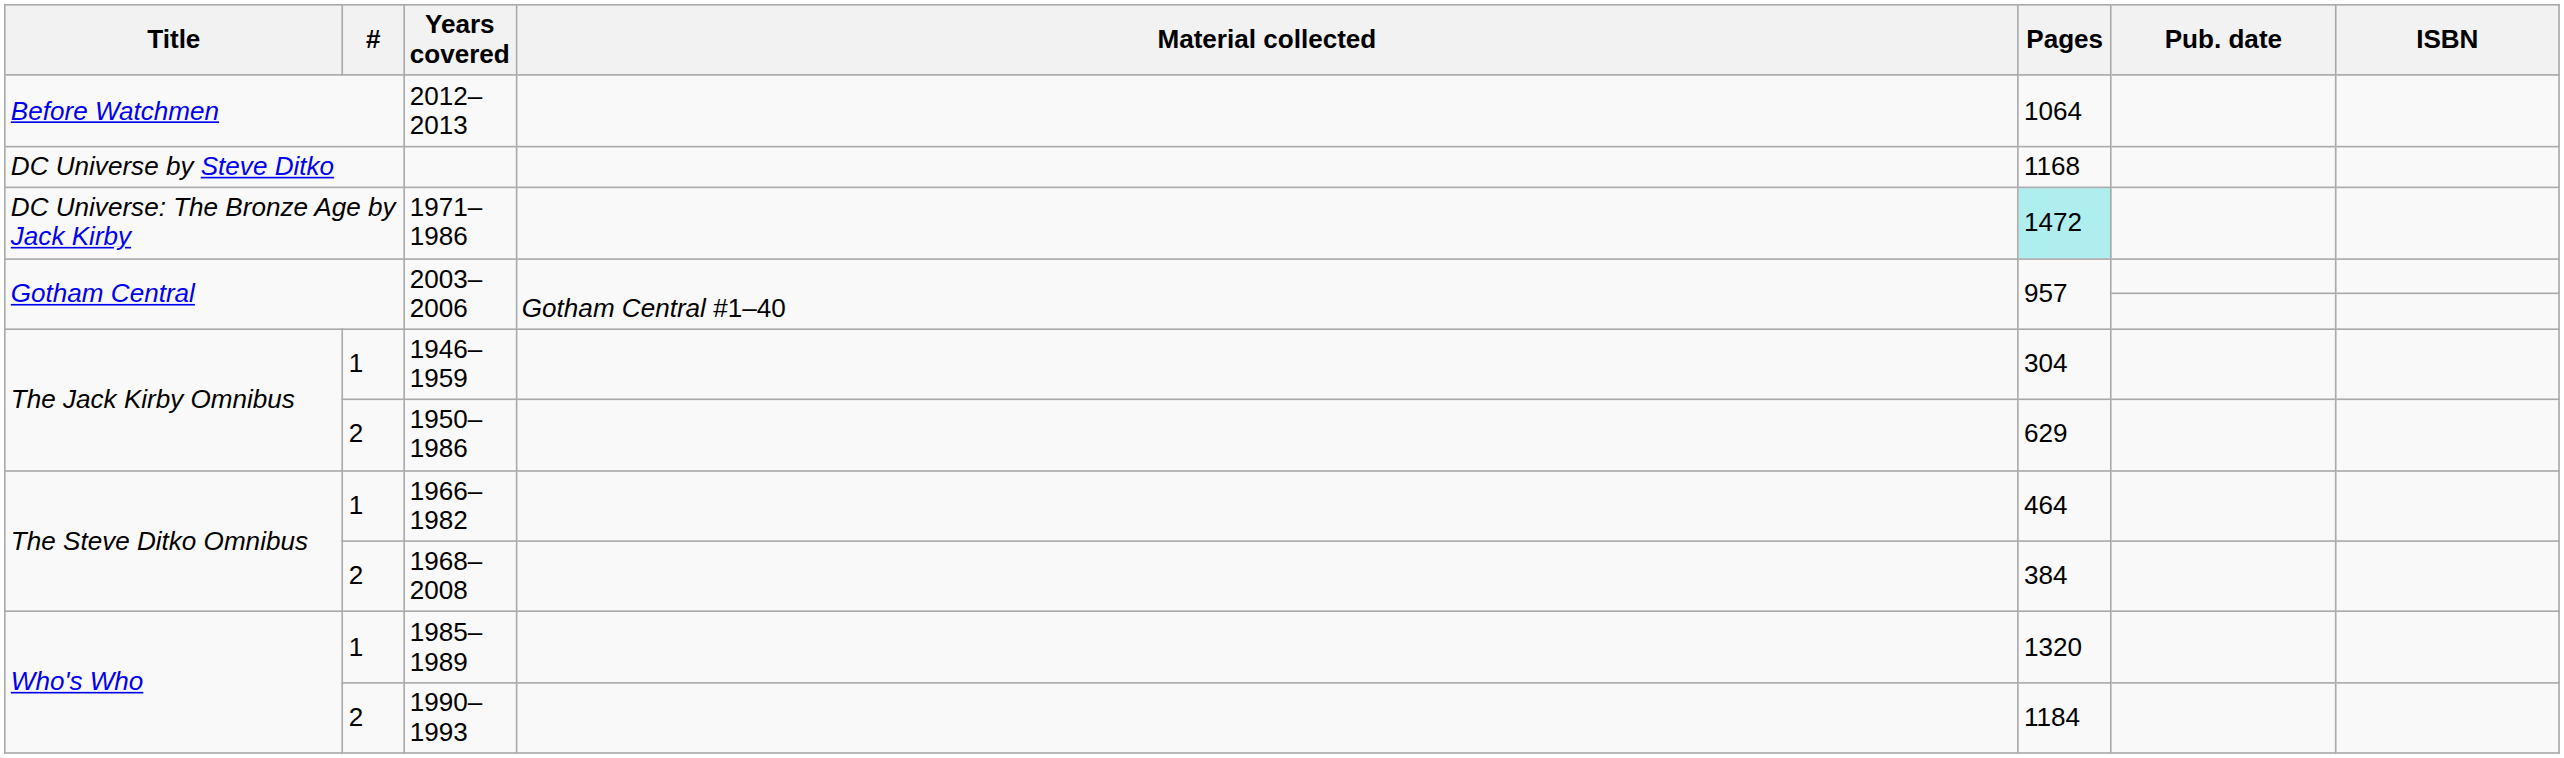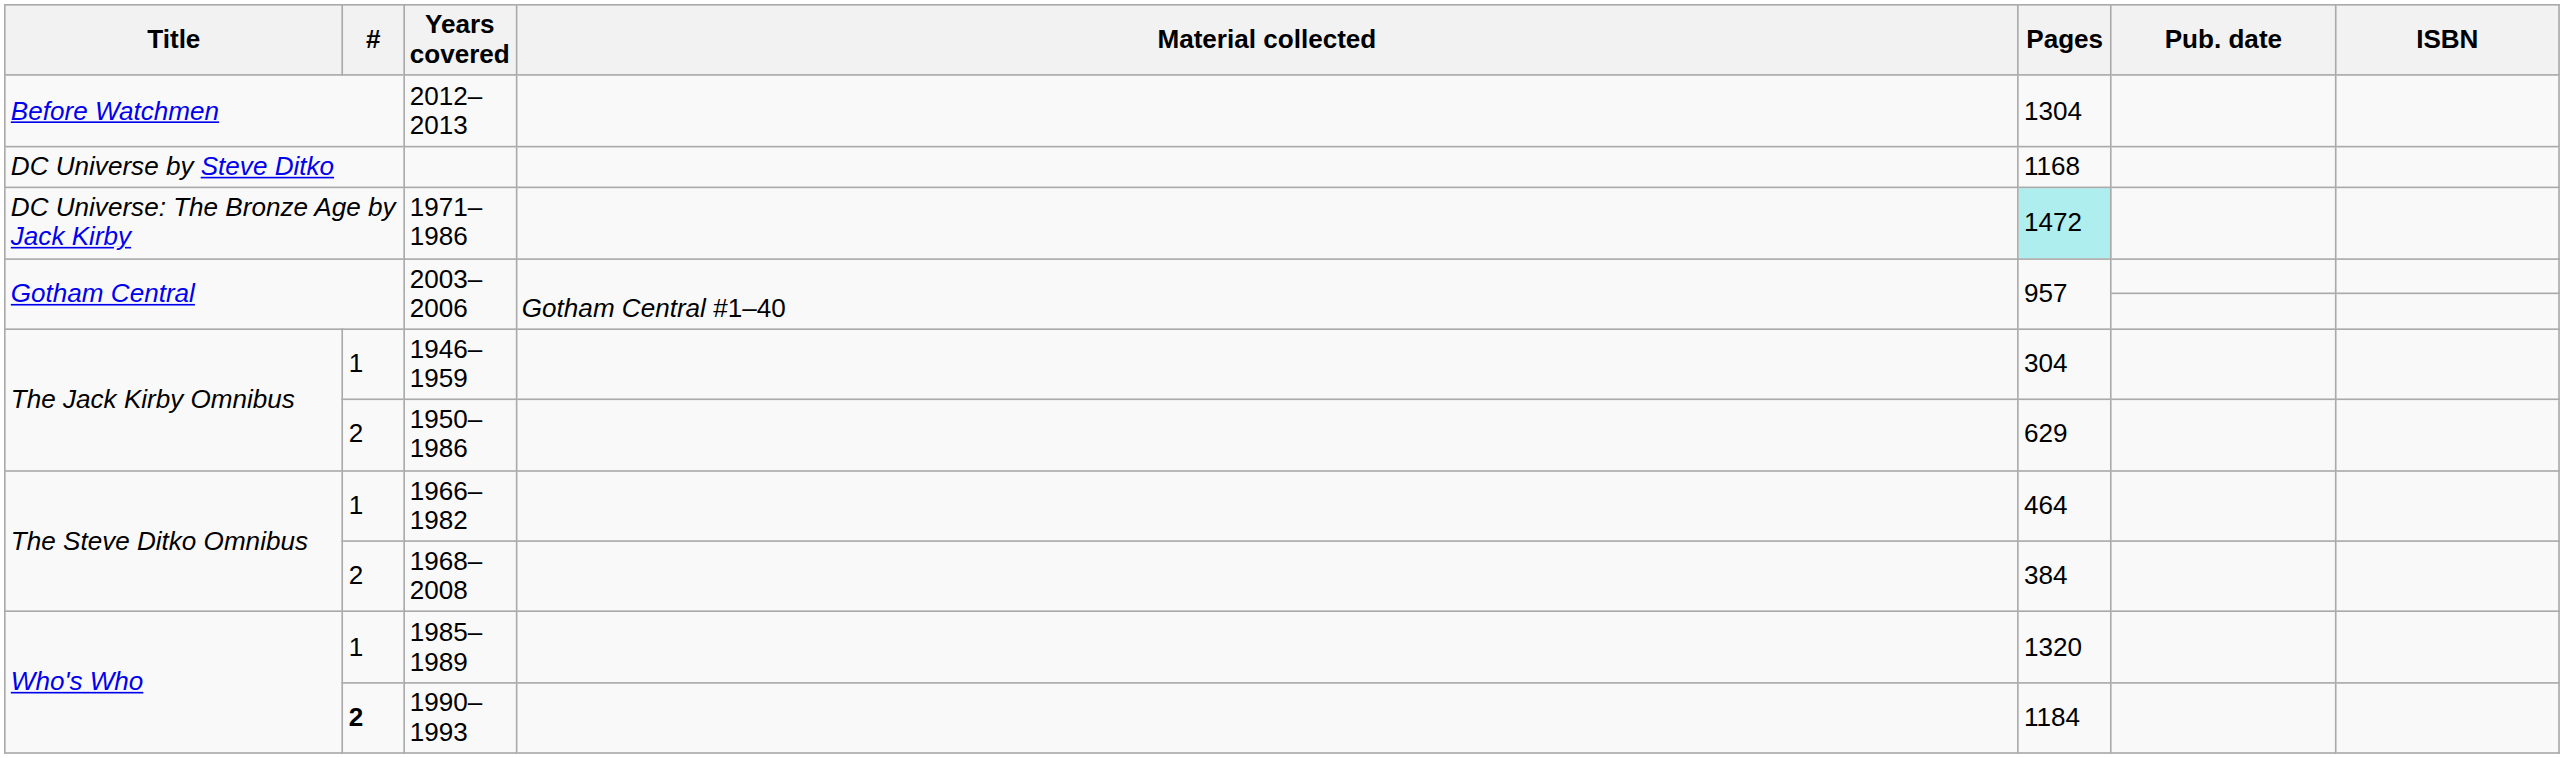2012–2013 | Pages: 1064 -> 1304
1990–1993 | #: normal -> bold
